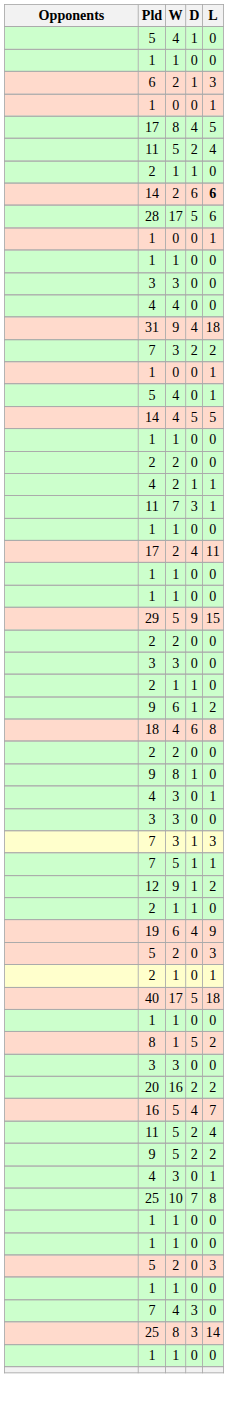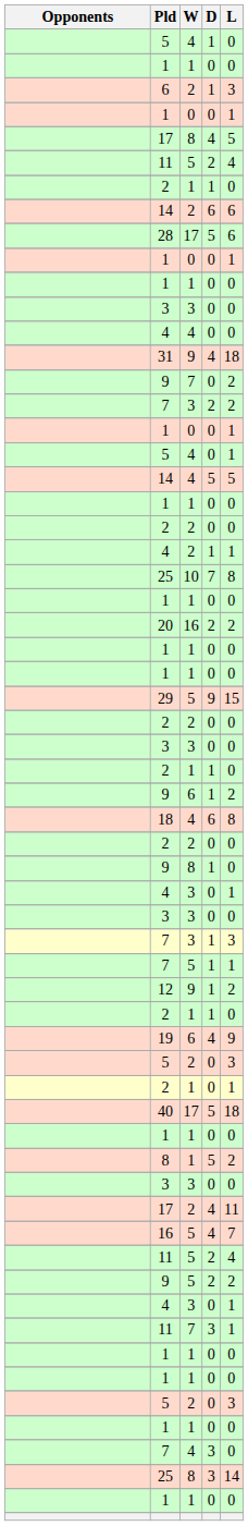14 / 2 | L: bold -> normal
+ row: 9 | 7 | 0 | 2
rows swapped: 25 / 10 <-> 11 / 7
rows swapped: 20 <-> 17 / 2
